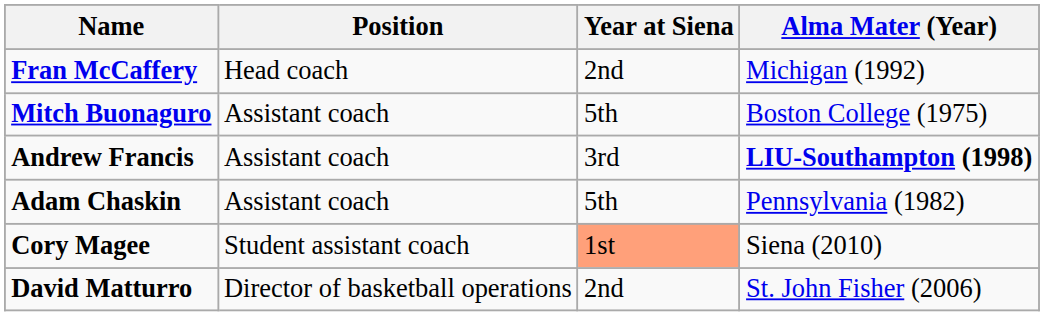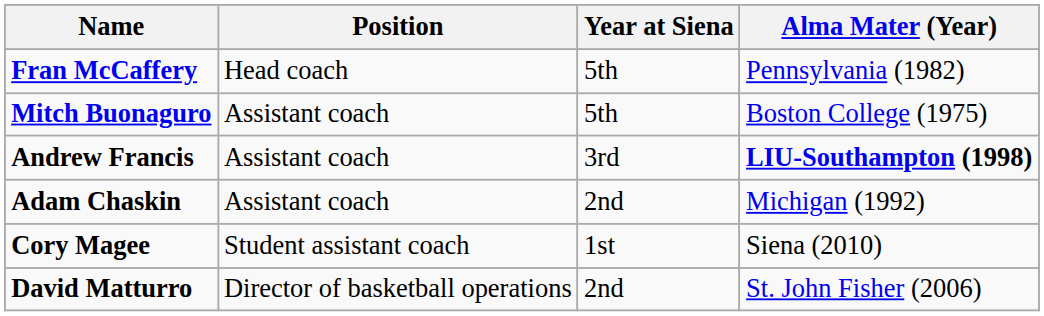Fran McCaffery | Year at Siena: 2nd -> 5th
Fran McCaffery | Alma Mater (Year): Michigan (1992) -> Pennsylvania (1982)
Adam Chaskin | Year at Siena: 5th -> 2nd
Adam Chaskin | Alma Mater (Year): Pennsylvania (1982) -> Michigan (1992)
Cory Magee | Year at Siena: lightsalmon background -> no background
